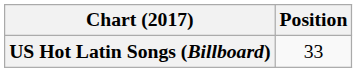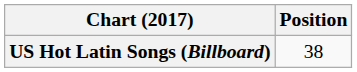US Hot Latin Songs (Billboard) | Position: 33 -> 38
